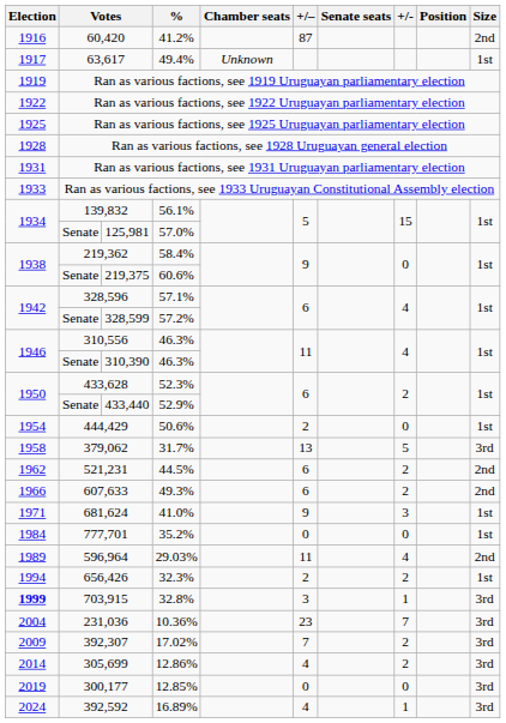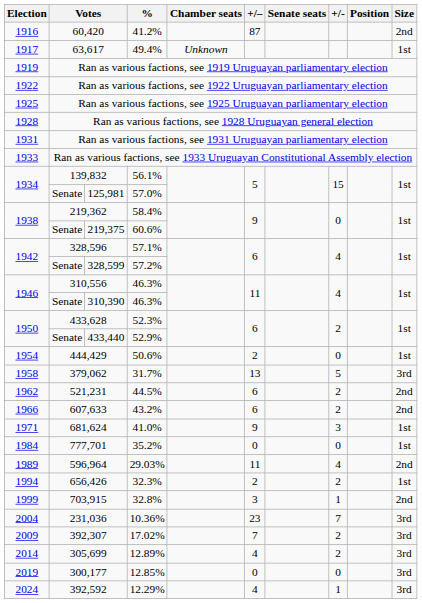607,633 | %: 49.3% -> 43.2%
703,915 | Election: bold -> normal
703,915 | Size: 3rd -> 2nd
305,699 | %: 12.86% -> 12.89%
392,592 | %: 16.89% -> 12.29%
